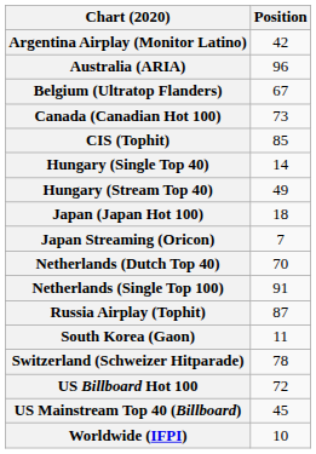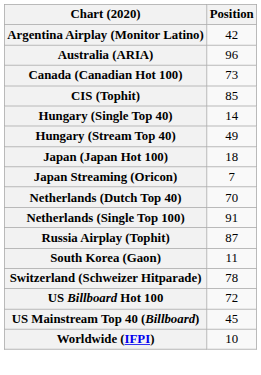- row: Belgium (Ultratop Flanders) | 67
